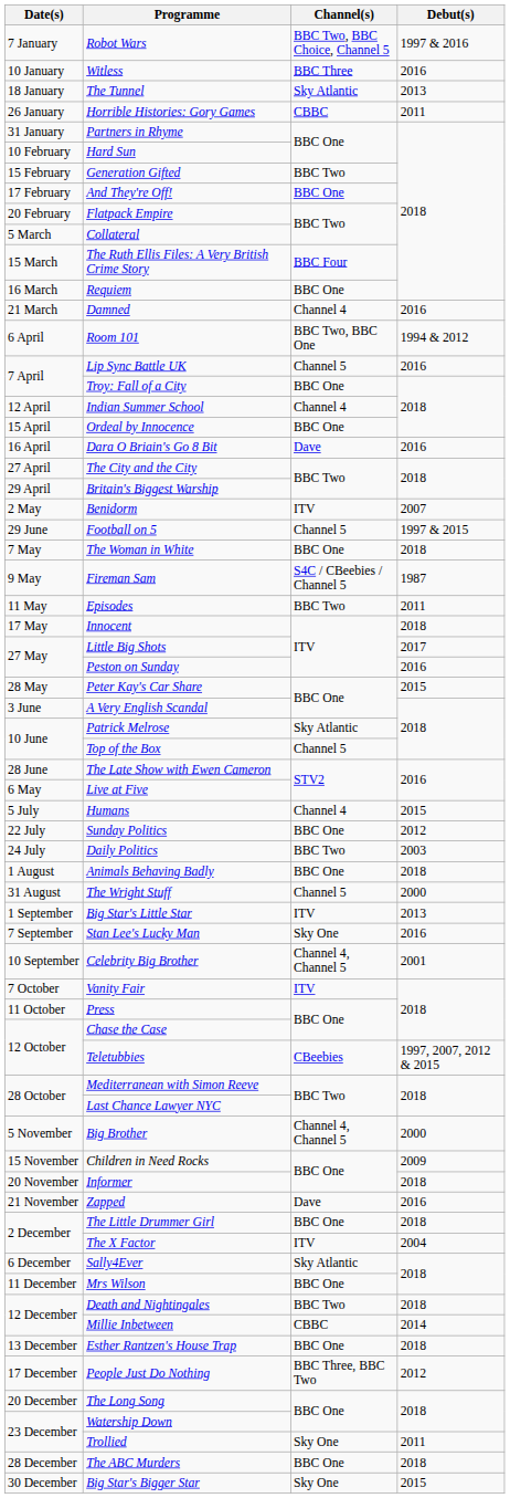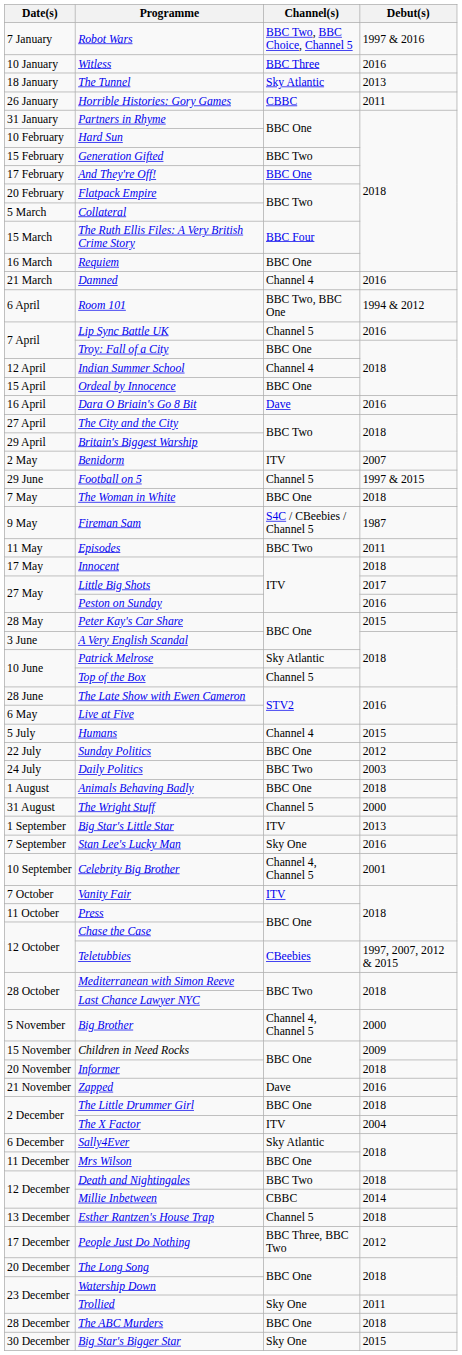Esther Rantzen's House Trap | Channel(s): BBC One -> Channel 5
